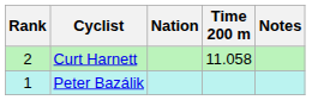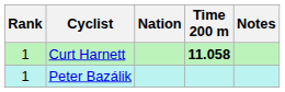Curt Harnett | Rank: 2 -> 1
Curt Harnett | Time 200 m: normal -> bold
